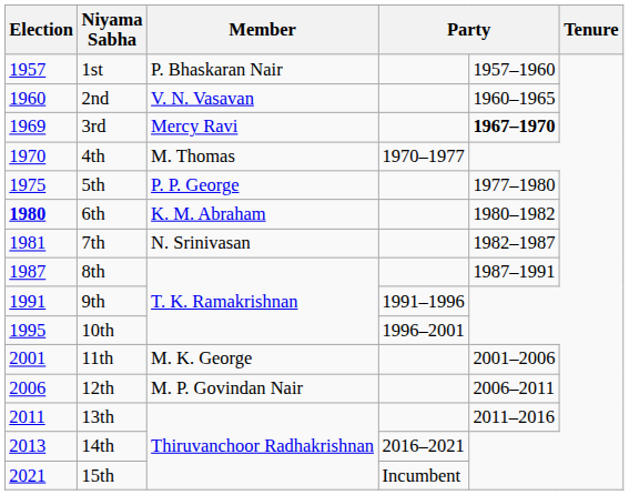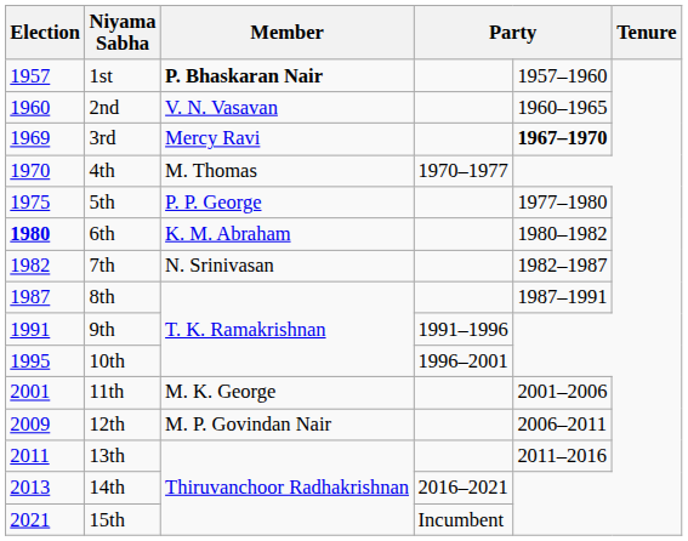1st | Member: normal -> bold
7th | Election: 1981 -> 1982
12th | Election: 2006 -> 2009
